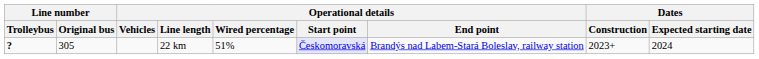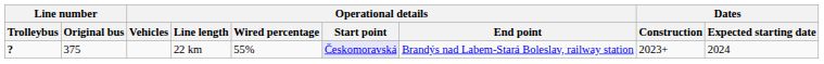22 km | Line number / Original bus: 305 -> 375
22 km | Operational details / Wired percentage: 51% -> 55%
